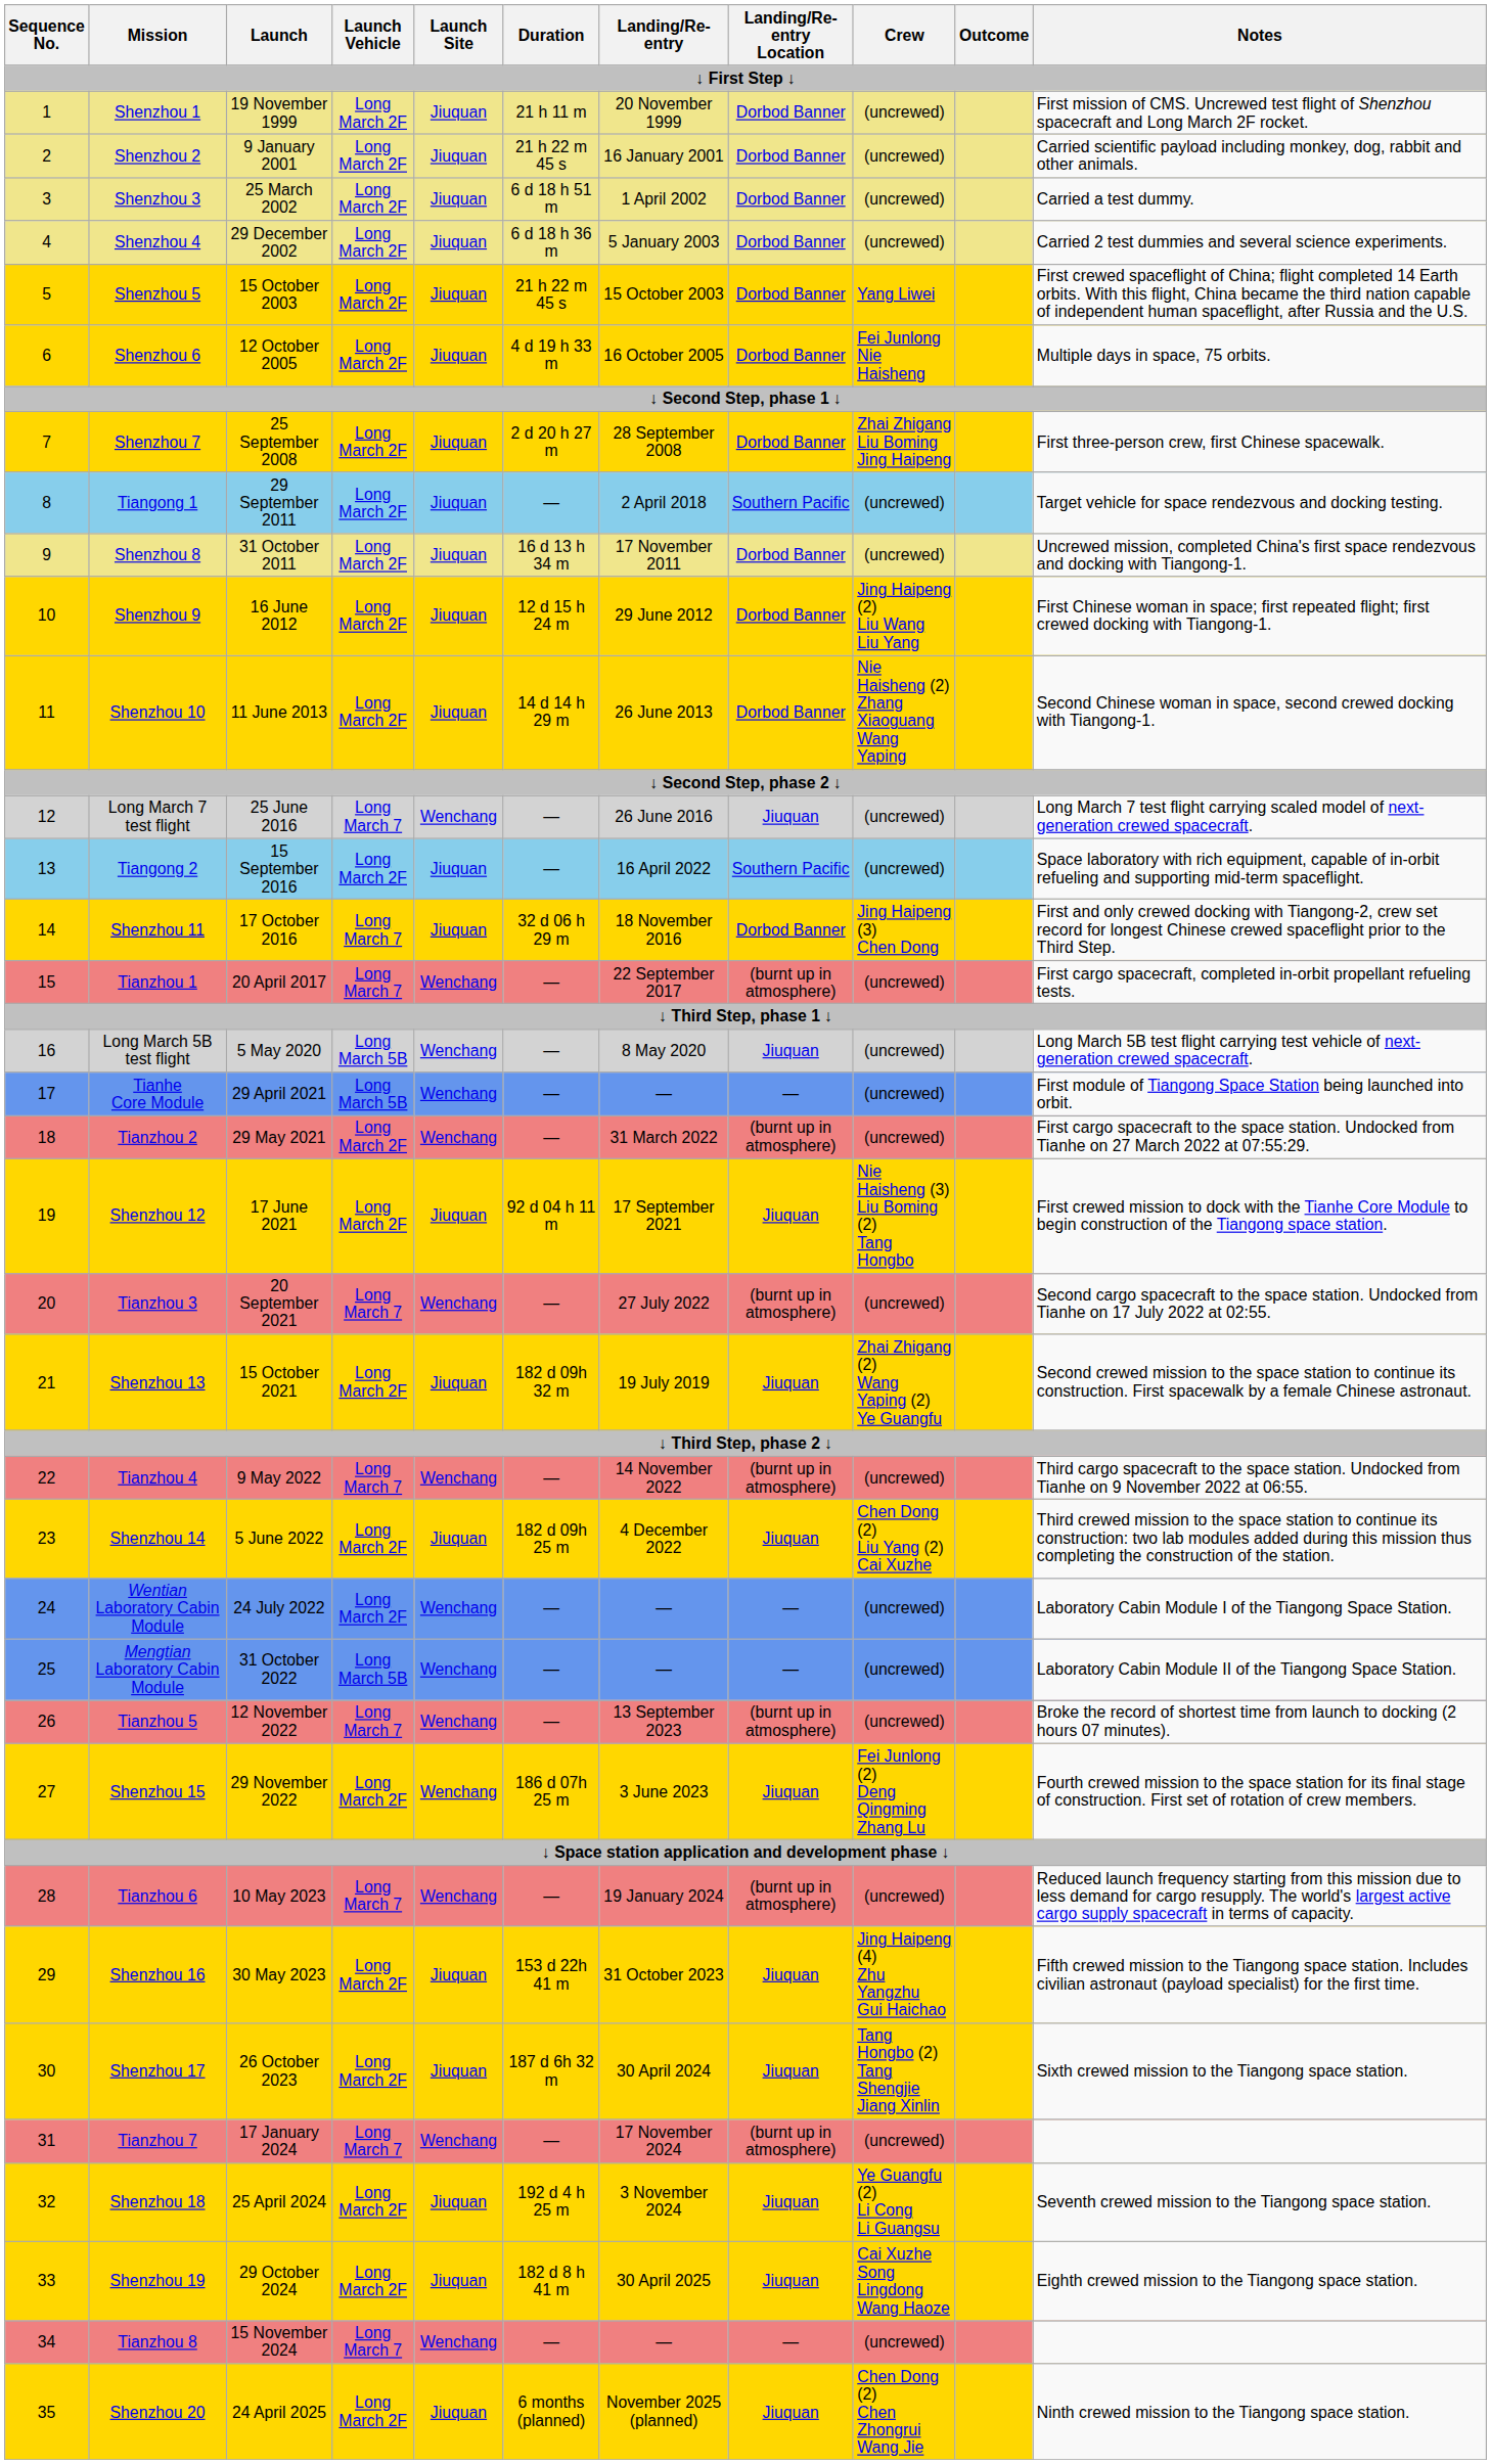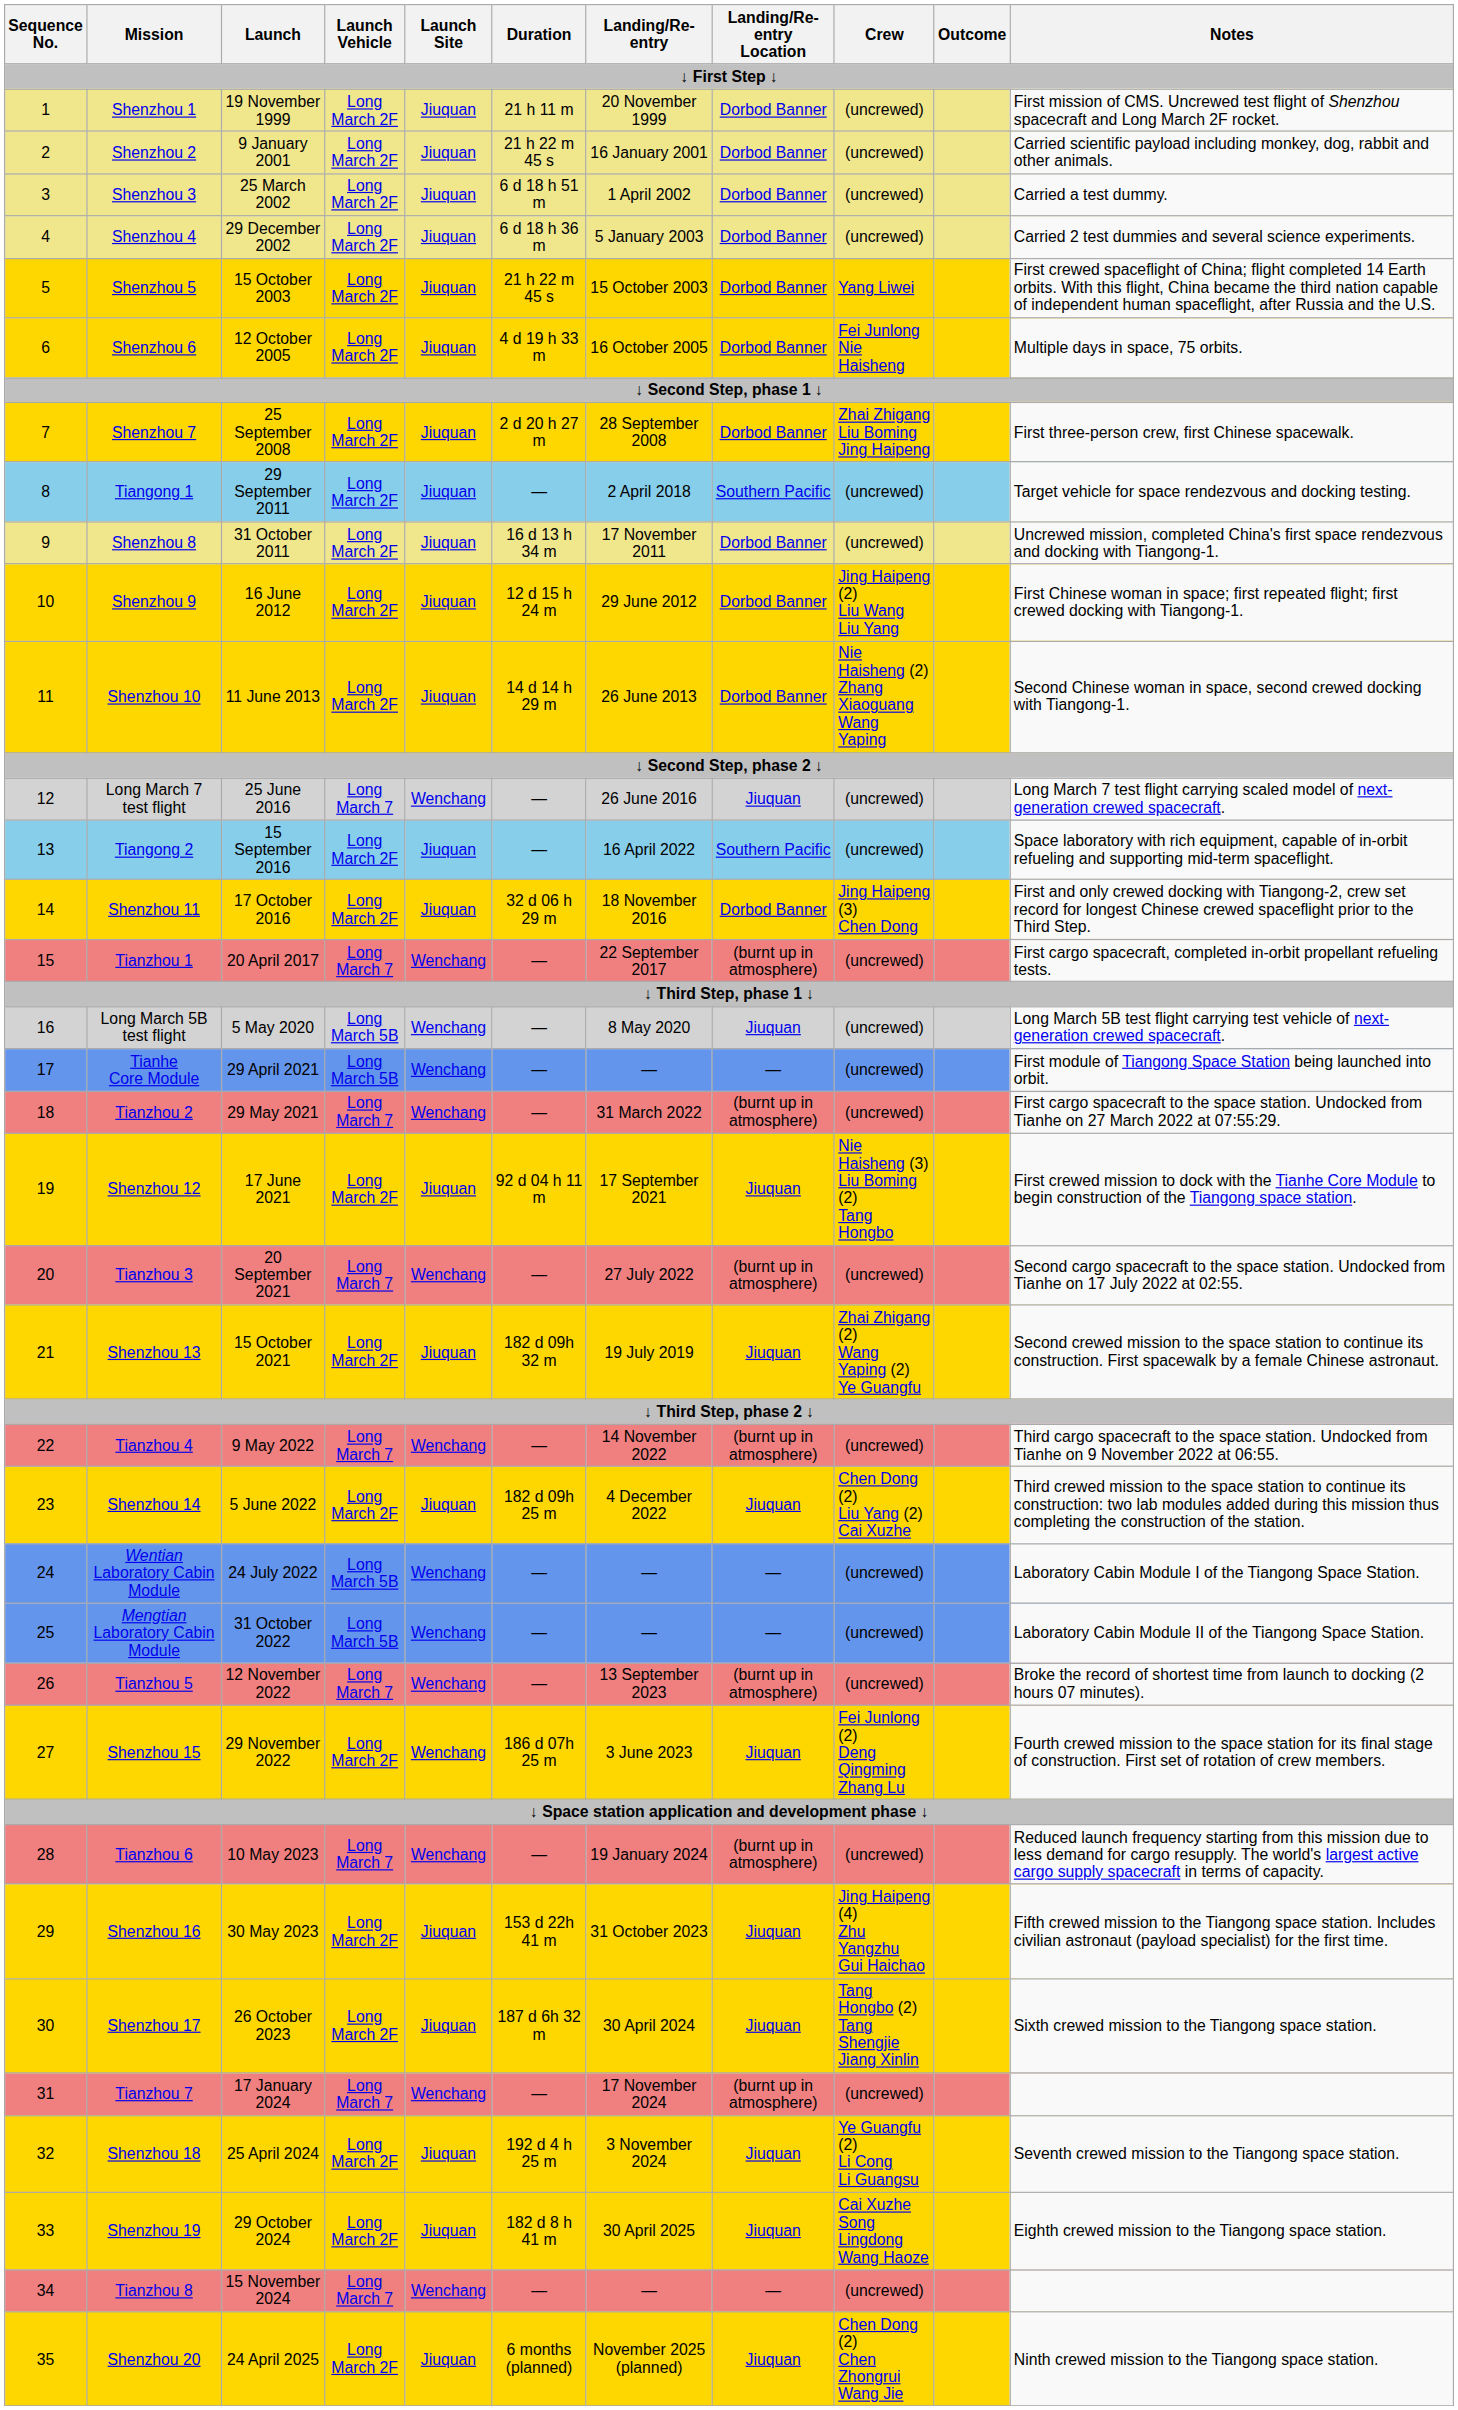Shenzhou 11 | Launch Vehicle: Long March 7 -> Long March 2F
Tianzhou 2 | Launch Vehicle: Long March 2F -> Long March 7
Wentian Laboratory Cabin Module | Launch Vehicle: Long March 2F -> Long March 5B
